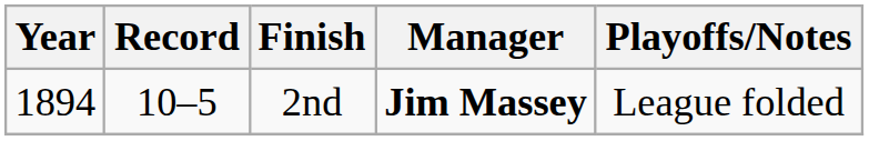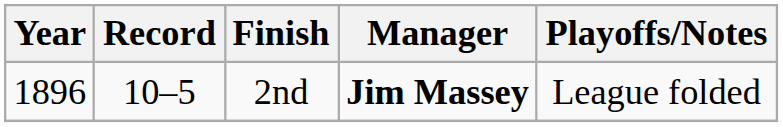2nd | Year: 1894 -> 1896
